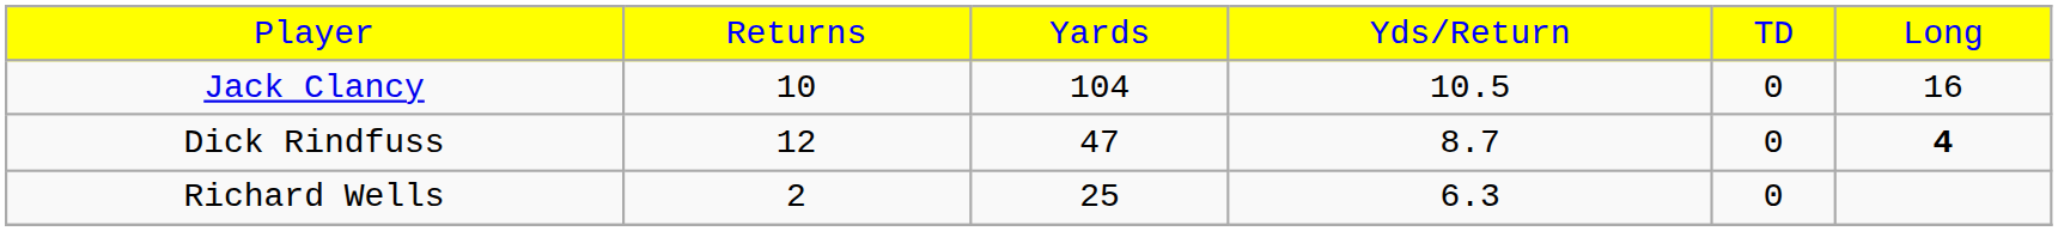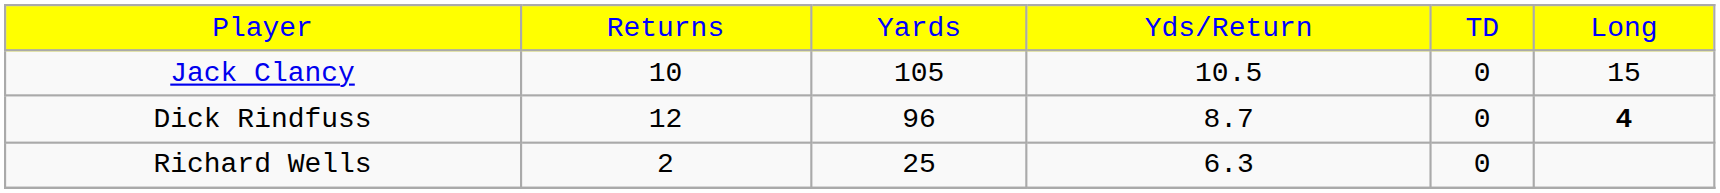Jack Clancy | column 3: 104 -> 105
Jack Clancy | column 6: 16 -> 15
Dick Rindfuss | column 3: 47 -> 96
